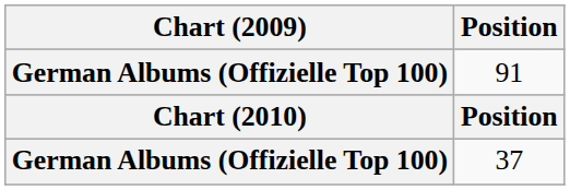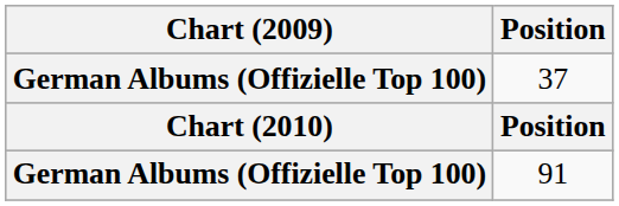rows swapped: 91 <-> 37
